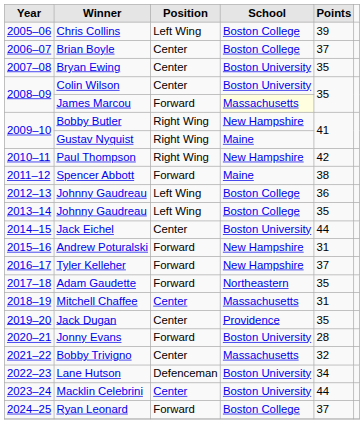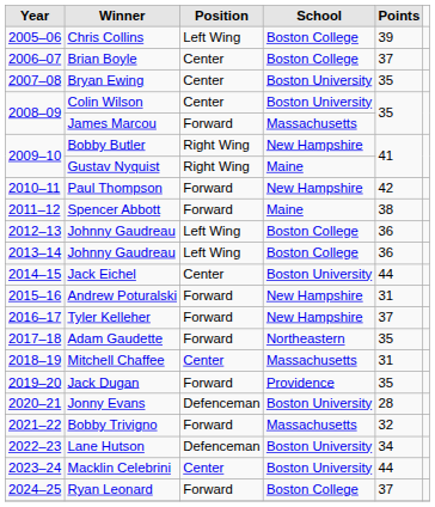James Marcou | School: lightyellow background -> no background
Paul Thompson | Position: Right Wing -> Forward
2013–14 / Johnny Gaudreau | Points: 35 -> 36
Jack Dugan | Position: Center -> Forward
Jonny Evans | Position: Forward -> Defenceman
Bobby Trivigno | Position: Center -> Forward
